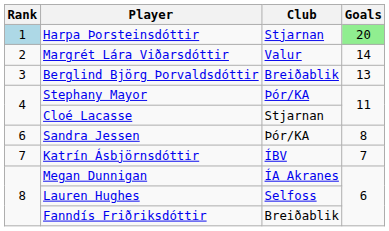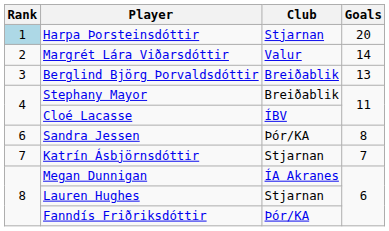Harpa Þorsteinsdóttir | Goals: lightgreen background -> no background
Stephany Mayor | Club: Þór/KA -> Breiðablik
Cloé Lacasse | Club: Stjarnan -> ÍBV
Katrín Ásbjörnsdóttir | Club: ÍBV -> Stjarnan
Lauren Hughes | Club: Selfoss -> Stjarnan
Fanndís Friðriksdóttir | Club: Breiðablik -> Þór/KA
